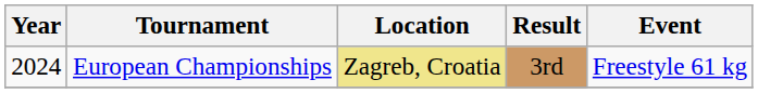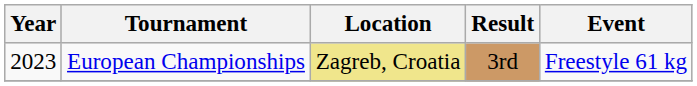European Championships | Year: 2024 -> 2023
